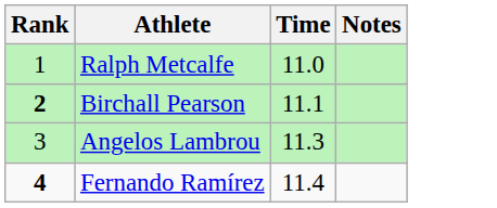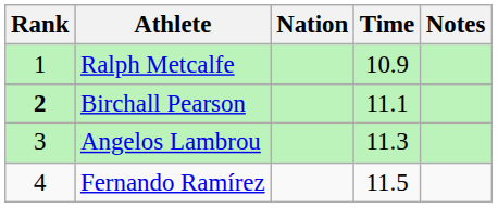+ column: Nation
Ralph Metcalfe | Time: 11.0 -> 10.9
Fernando Ramírez | Rank: bold -> normal
Fernando Ramírez | Time: 11.4 -> 11.5
